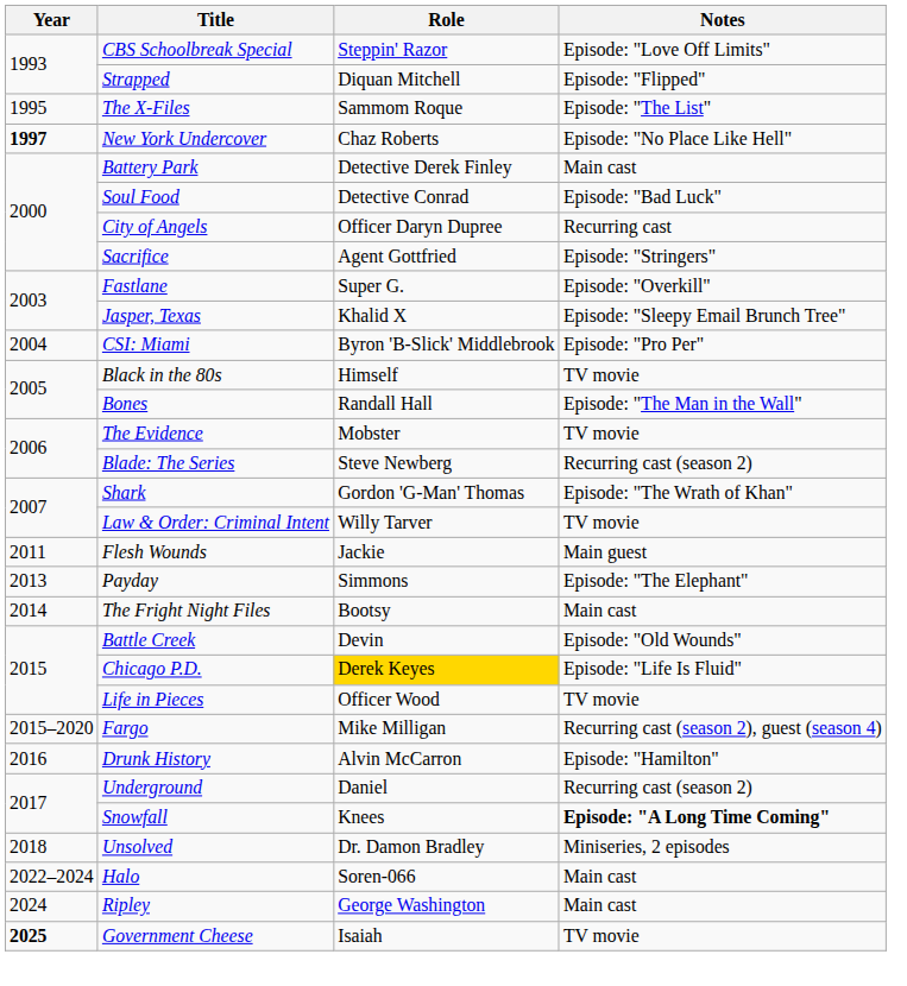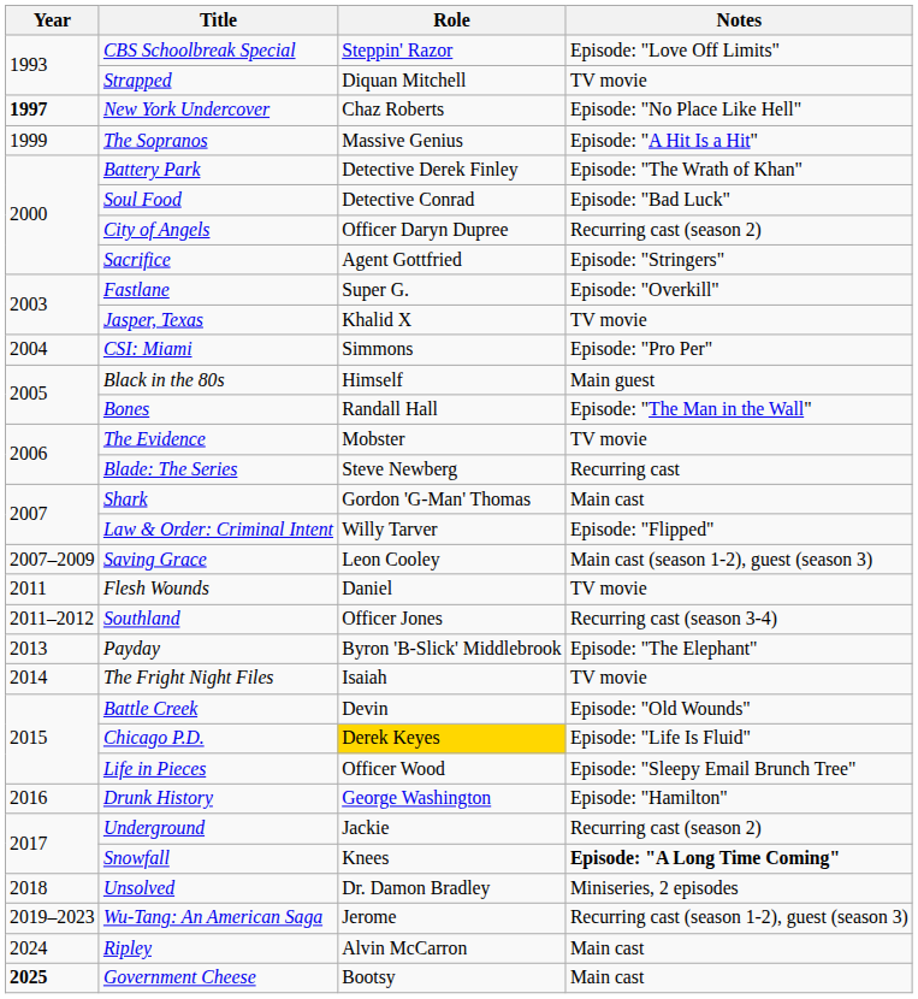Strapped | Notes: Episode: "Flipped" -> TV movie
- row: 1995 | The X-Files | Sammom Roque | Episode: "The List"
+ row: 1999 | The Sopranos | Massive Genius | Episode: "A Hit Is a Hit"
Battery Park | Notes: Main cast -> Episode: "The Wrath of Khan"
City of Angels | Notes: Recurring cast -> Recurring cast (season 2)
Jasper, Texas | Notes: Episode: "Sleepy Email Brunch Tree" -> TV movie
CSI: Miami | Role: Byron 'B-Slick' Middlebrook -> Simmons
Black in the 80s | Notes: TV movie -> Main guest
Blade: The Series | Notes: Recurring cast (season 2) -> Recurring cast
Shark | Notes: Episode: "The Wrath of Khan" -> Main cast
Law & Order: Criminal Intent | Notes: TV movie -> Episode: "Flipped"
+ row: 2007–2009 | Saving Grace | Leon Cooley | Main cast (season 1-2), guest (season 3)
Flesh Wounds | Role: Jackie -> Daniel
Flesh Wounds | Notes: Main guest -> TV movie
+ row: 2011–2012 | Southland | Officer Jones | Recurring cast (season 3-4)
Payday | Role: Simmons -> Byron 'B-Slick' Middlebrook
The Fright Night Files | Role: Bootsy -> Isaiah
The Fright Night Files | Notes: Main cast -> TV movie
Life in Pieces | Notes: TV movie -> Episode: "Sleepy Email Brunch Tree"
- row: 2015–2020 | Fargo | Mike Milligan | Recurring cast (season 2), guest (season 4)
Drunk History | Role: Alvin McCarron -> George Washington
Underground | Role: Daniel -> Jackie
+ row: 2019–2023 | Wu-Tang: An American Saga | Jerome | Recurring cast (season 1-2), guest (season 3)
- row: 2022–2024 | Halo | Soren-066 | Main cast
Ripley | Role: George Washington -> Alvin McCarron
Government Cheese | Role: Isaiah -> Bootsy
Government Cheese | Notes: TV movie -> Main cast
